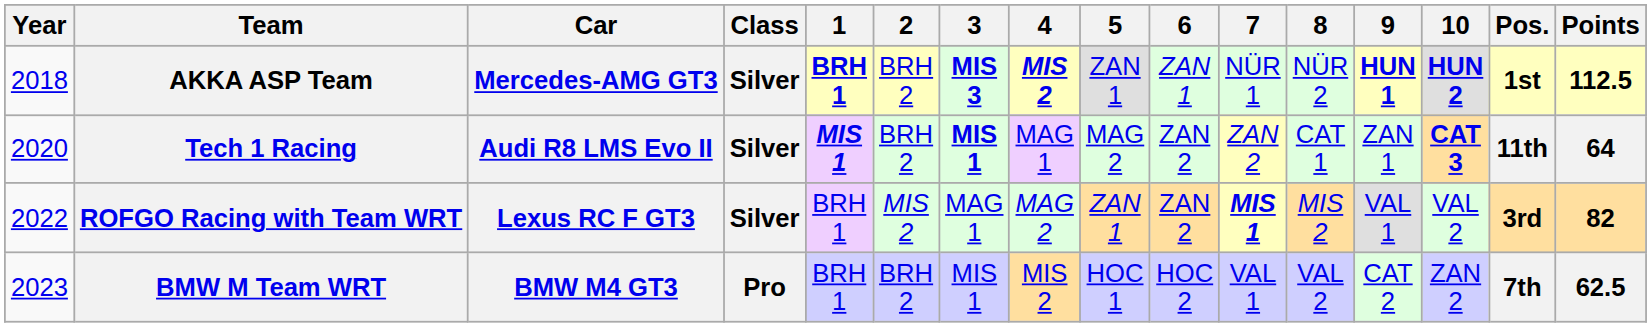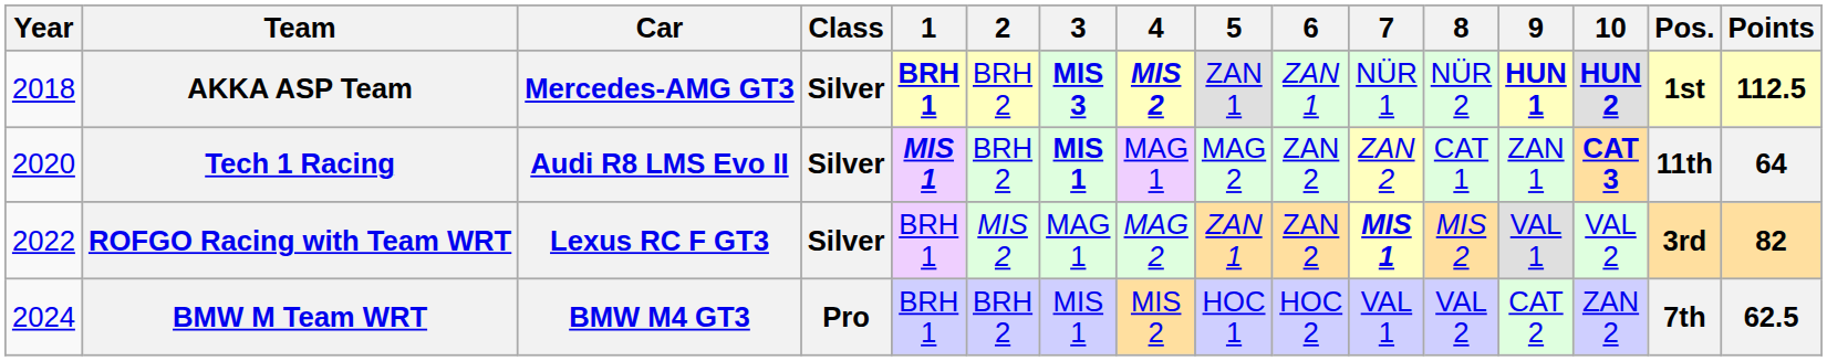BMW M Team WRT | Year: 2023 -> 2024
